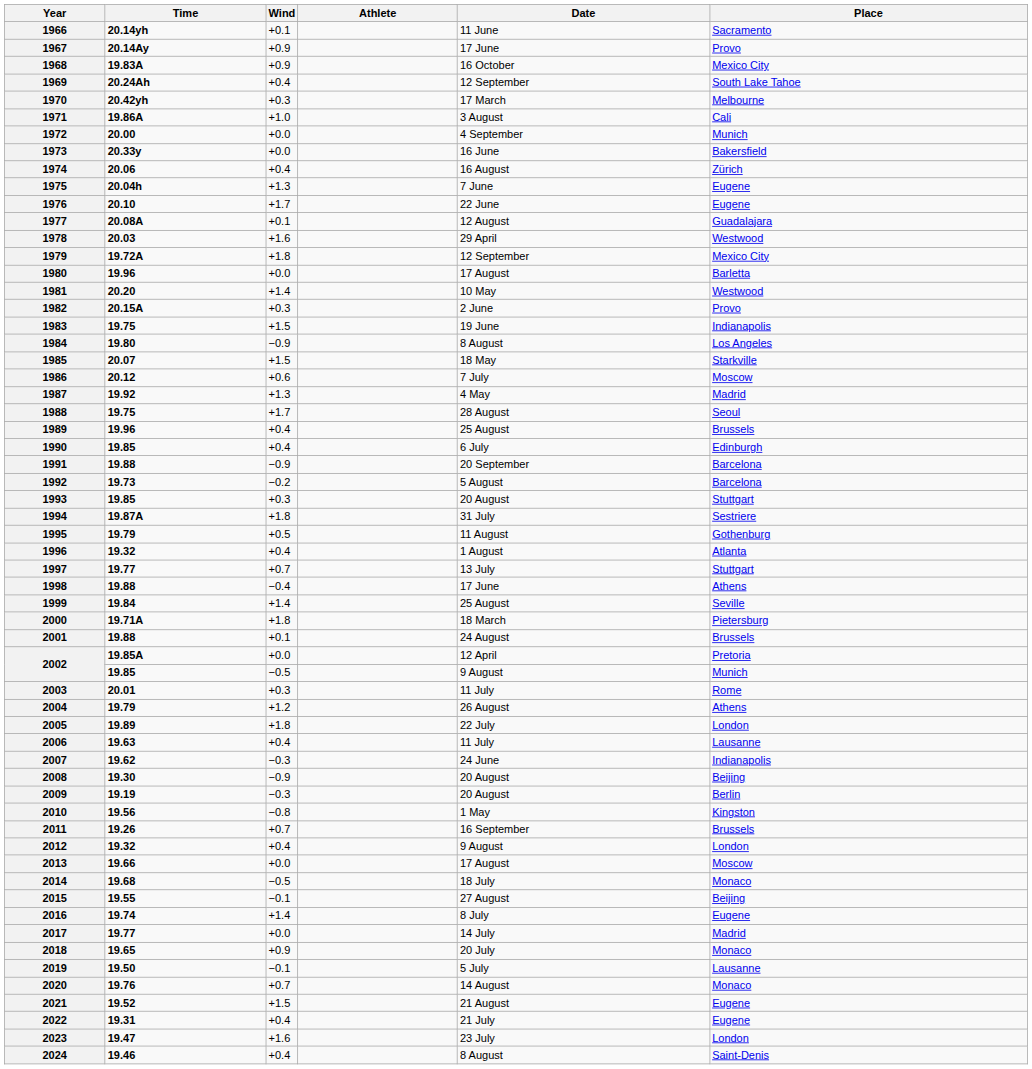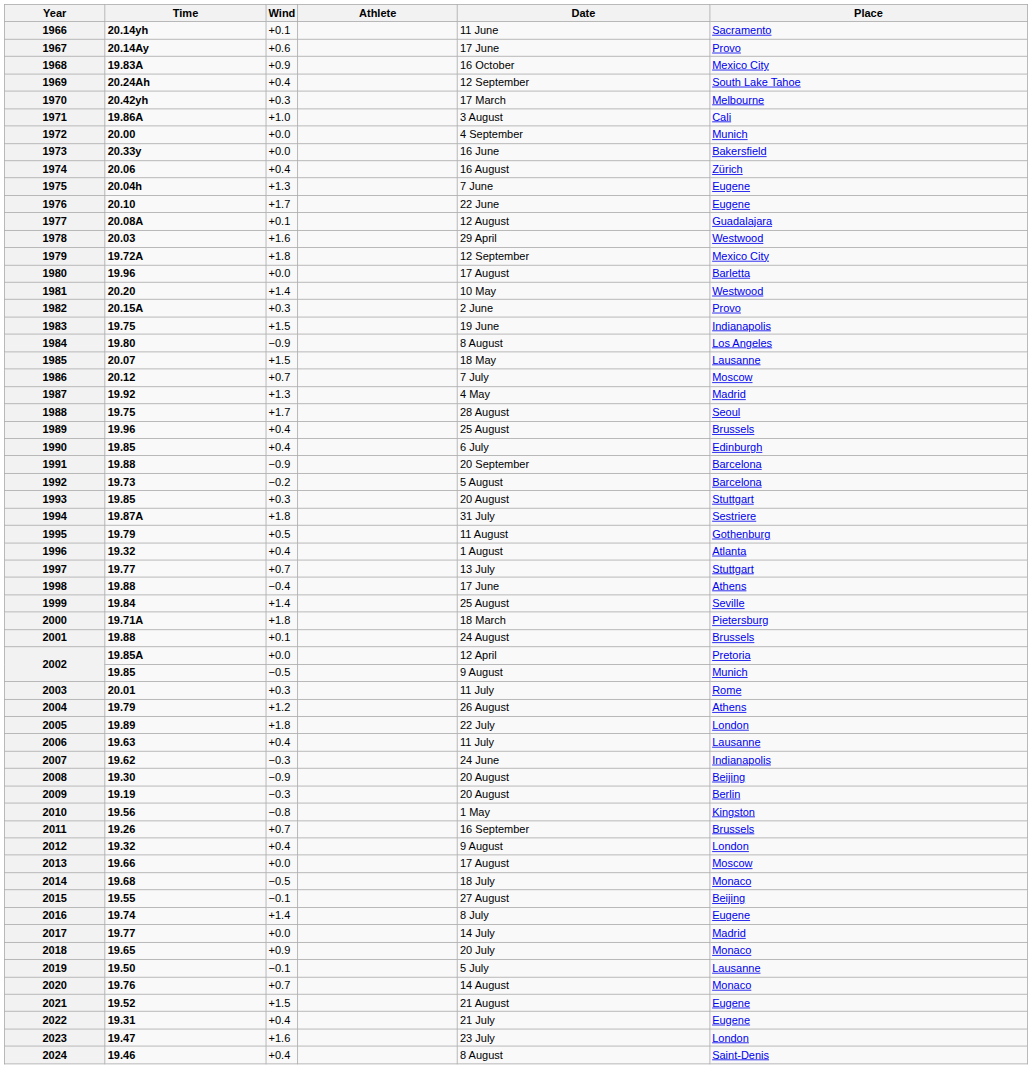1967 | Wind: +0.9 -> +0.6
1985 | Place: Starkville -> Lausanne
1986 | Wind: +0.6 -> +0.7
